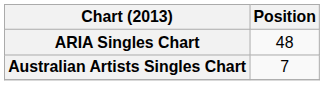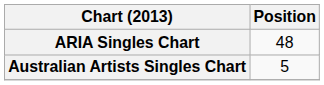Australian Artists Singles Chart | Position: 7 -> 5
